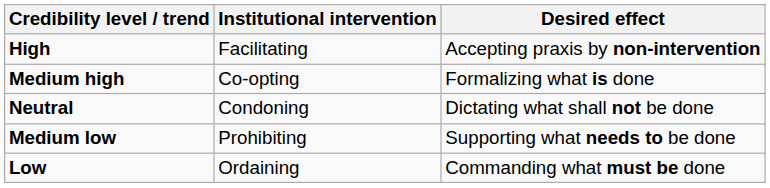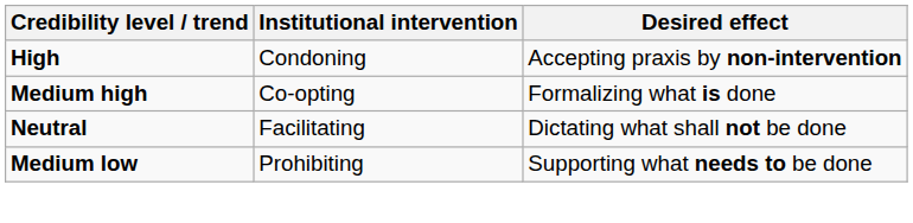High | Institutional intervention: Facilitating -> Condoning
Neutral | Institutional intervention: Condoning -> Facilitating
- row: Low | Ordaining | Commanding what must be done
